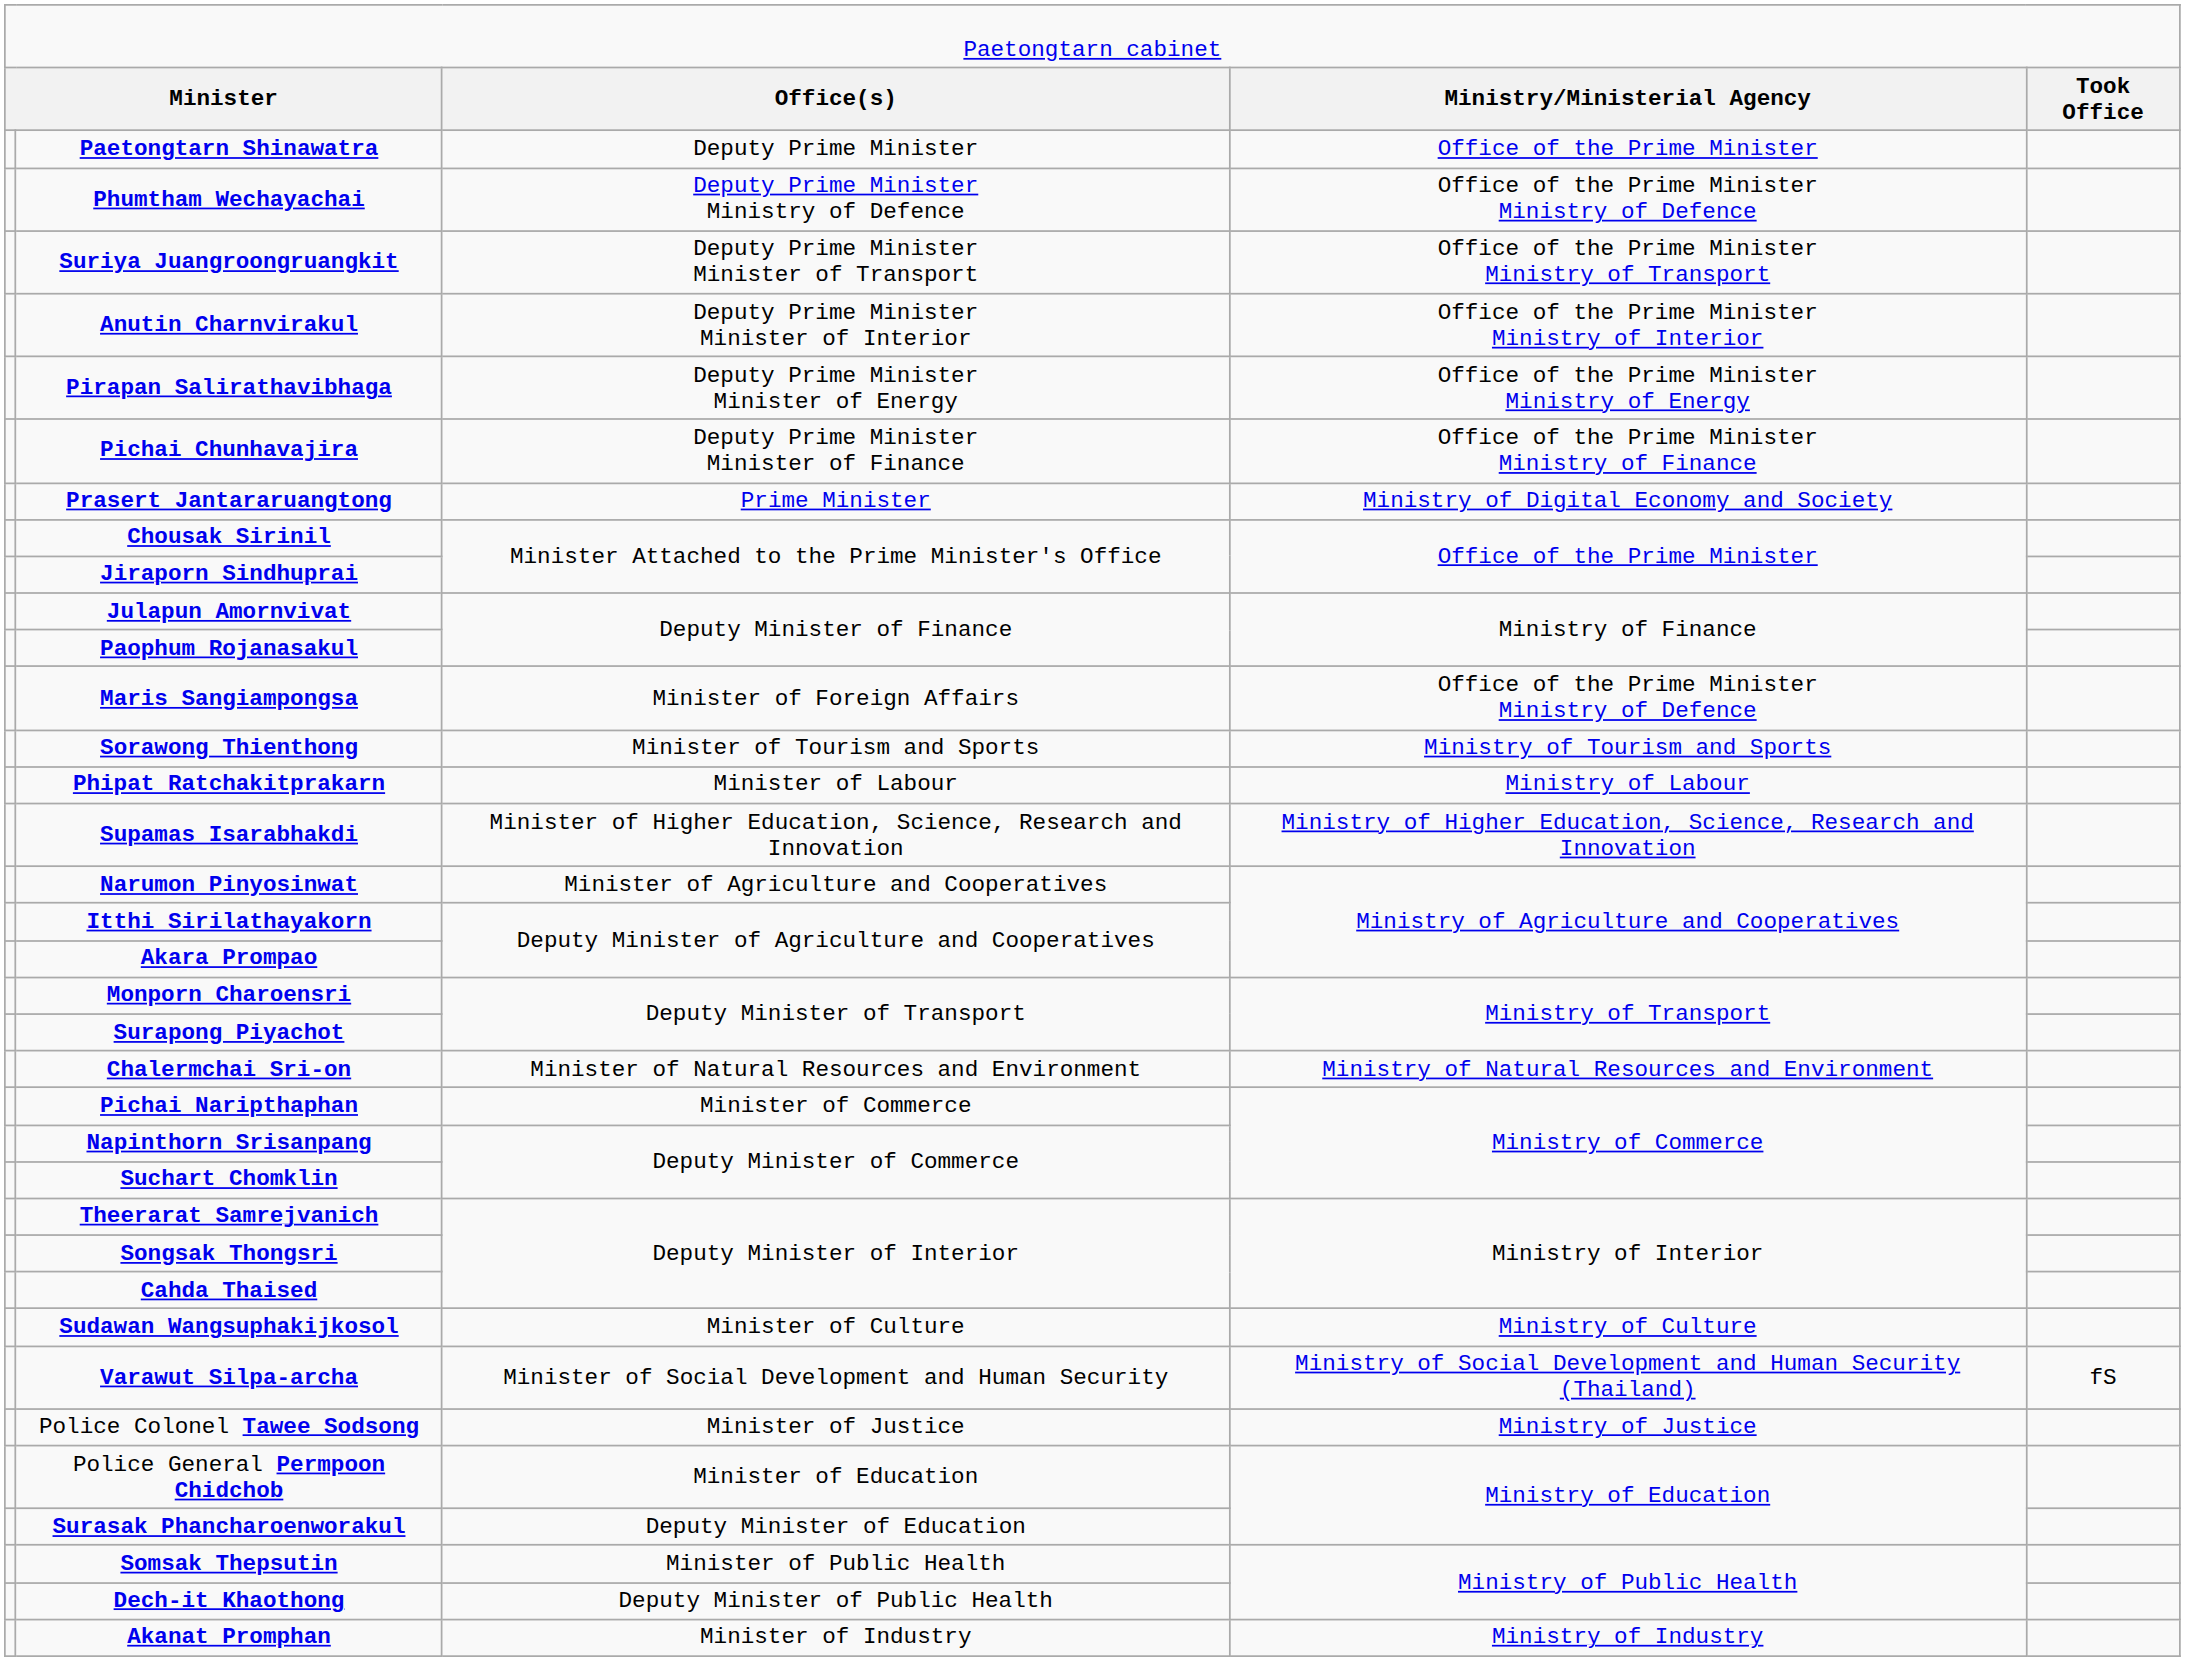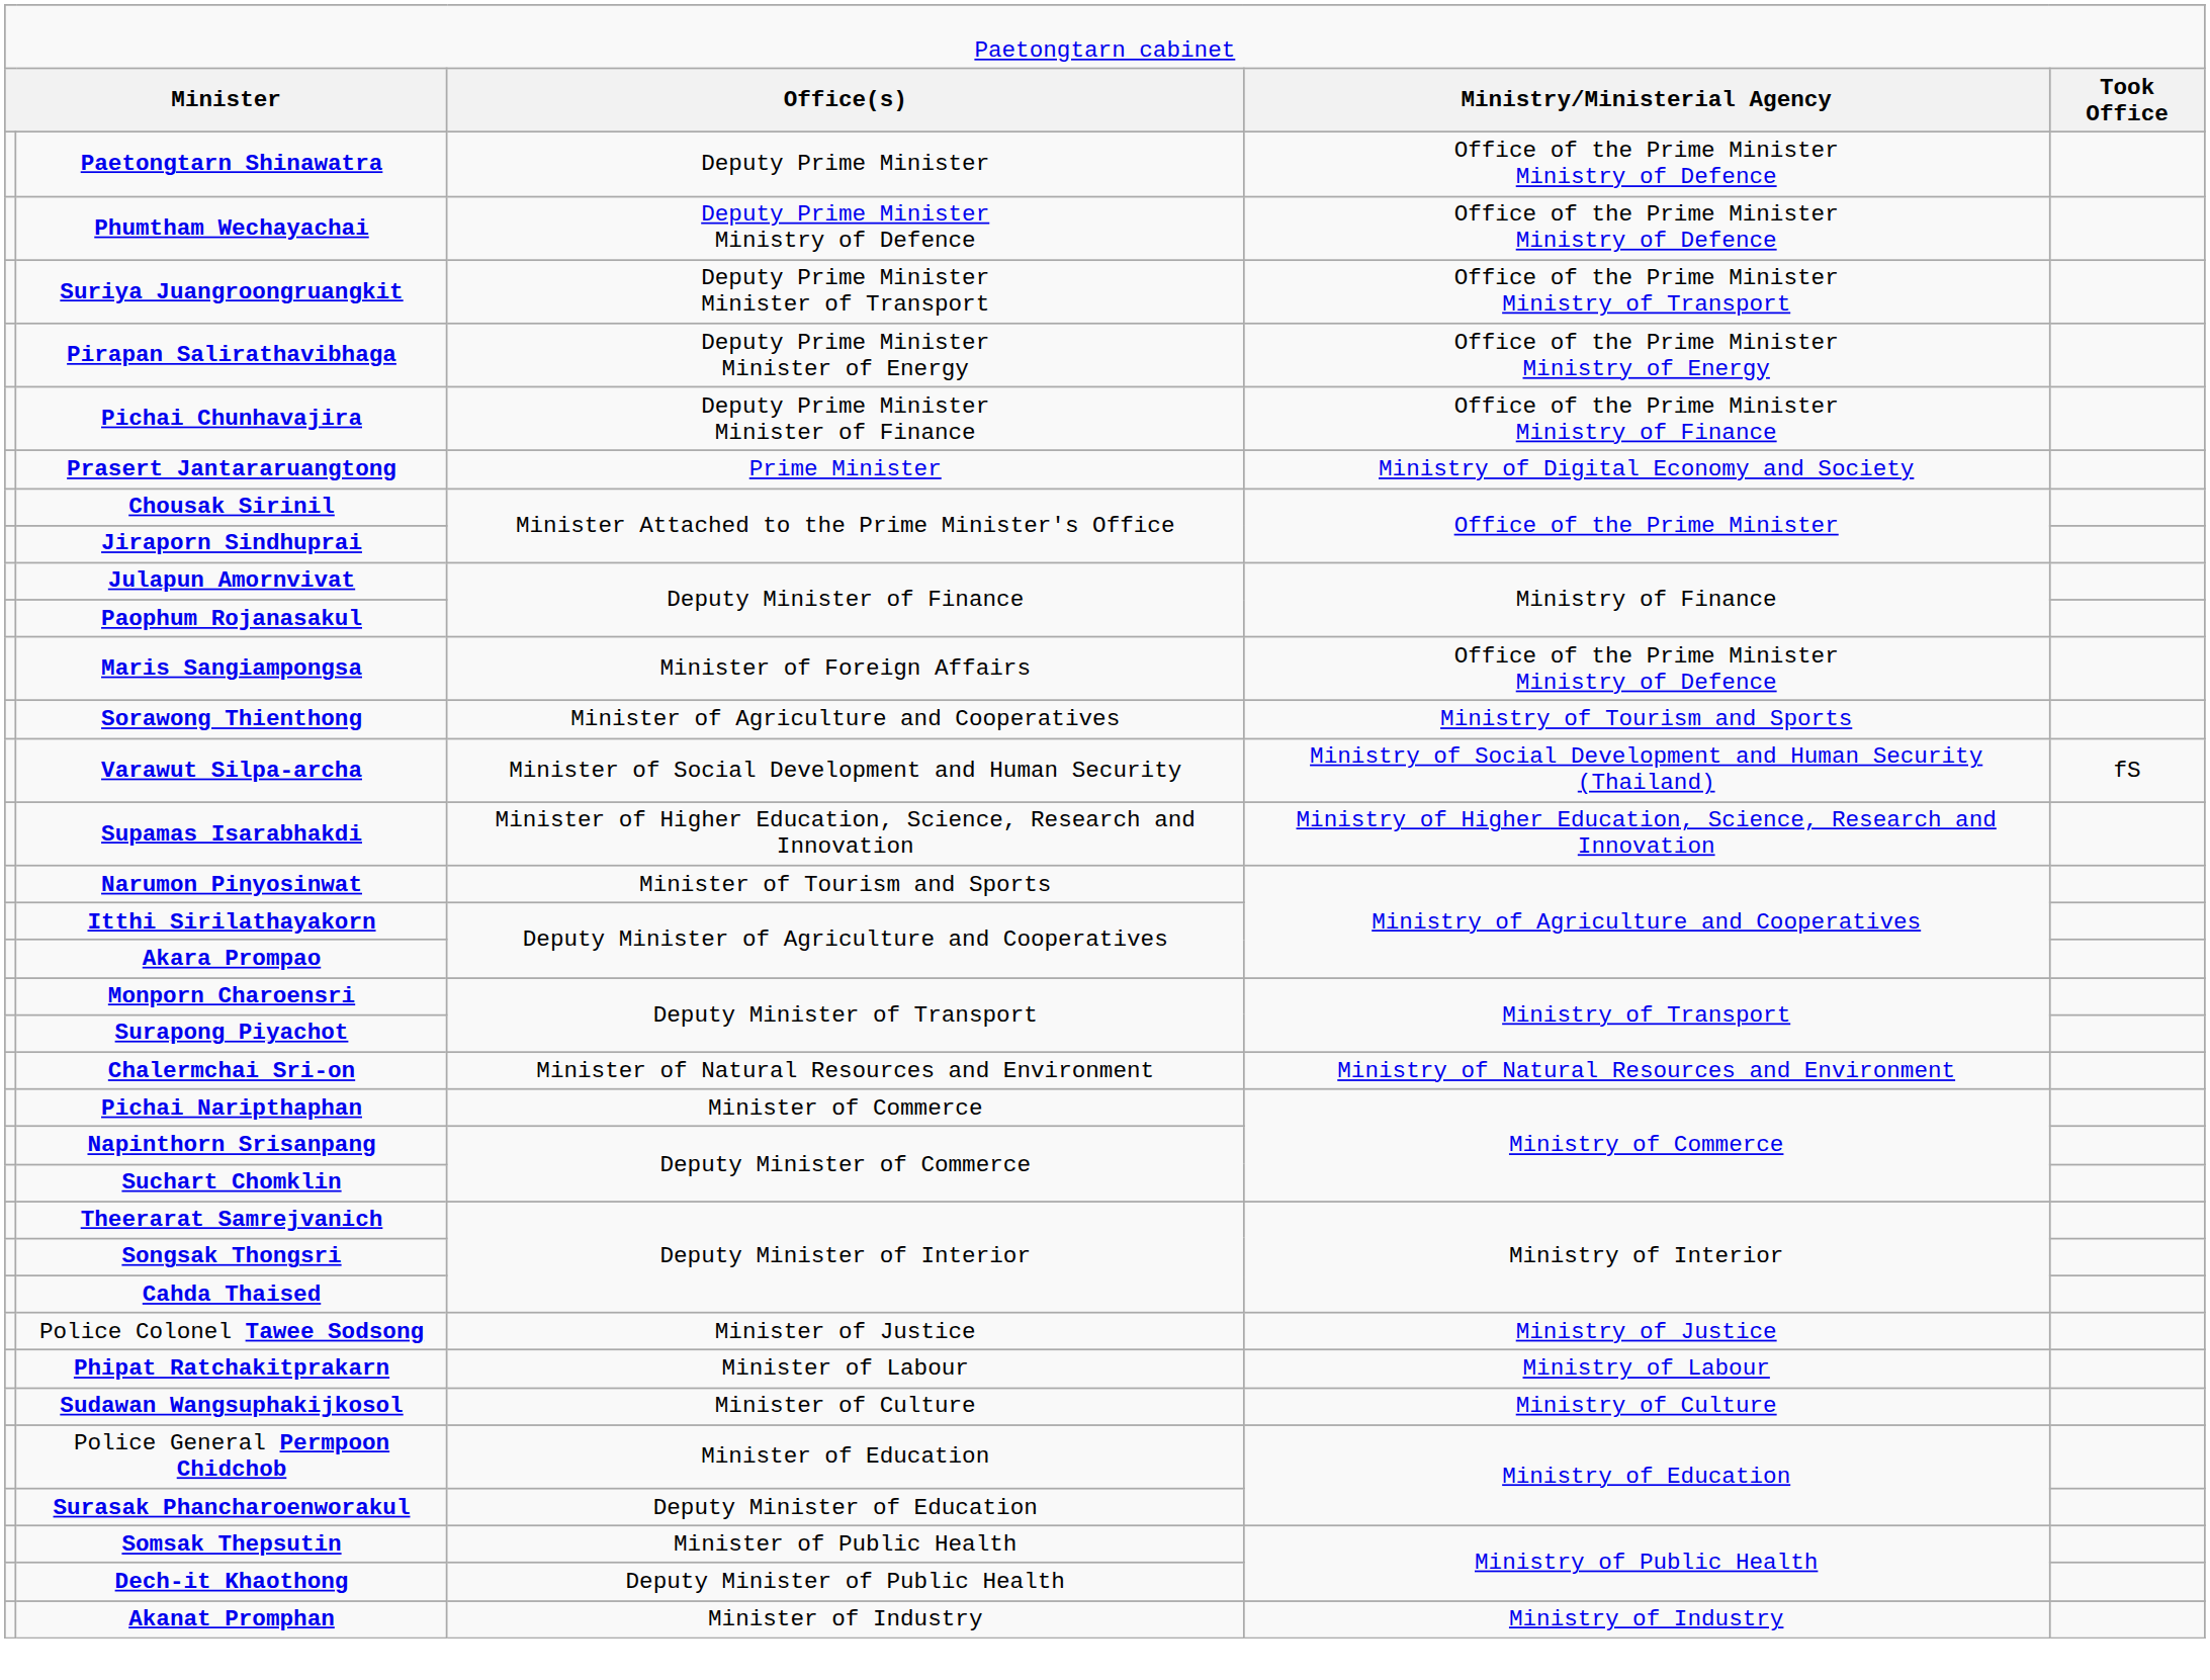Paetongtarn Shinawatra | column 4: Office of the Prime Minister -> Office of the Prime Minister Ministry of Defence
- row: Anutin Charnvirakul | Deputy Prime Minister Minister of Interior | Office of the Prime Minister Ministry of Interior
Sorawong Thienthong | column 3: Minister of Tourism and Sports -> Minister of Agriculture and Cooperatives
rows swapped: Varawut Silpa-archa <-> Phipat Ratchakitprakarn
Narumon Pinyosinwat | column 3: Minister of Agriculture and Cooperatives -> Minister of Tourism and Sports
rows swapped: Police Colonel Tawee Sodsong <-> Sudawan Wangsuphakijkosol
